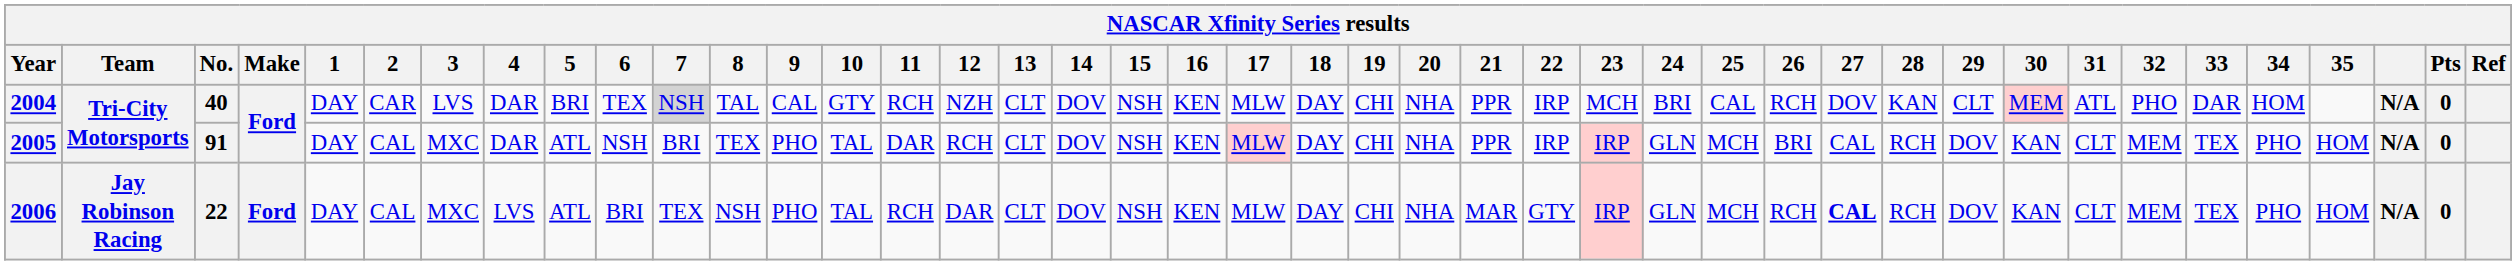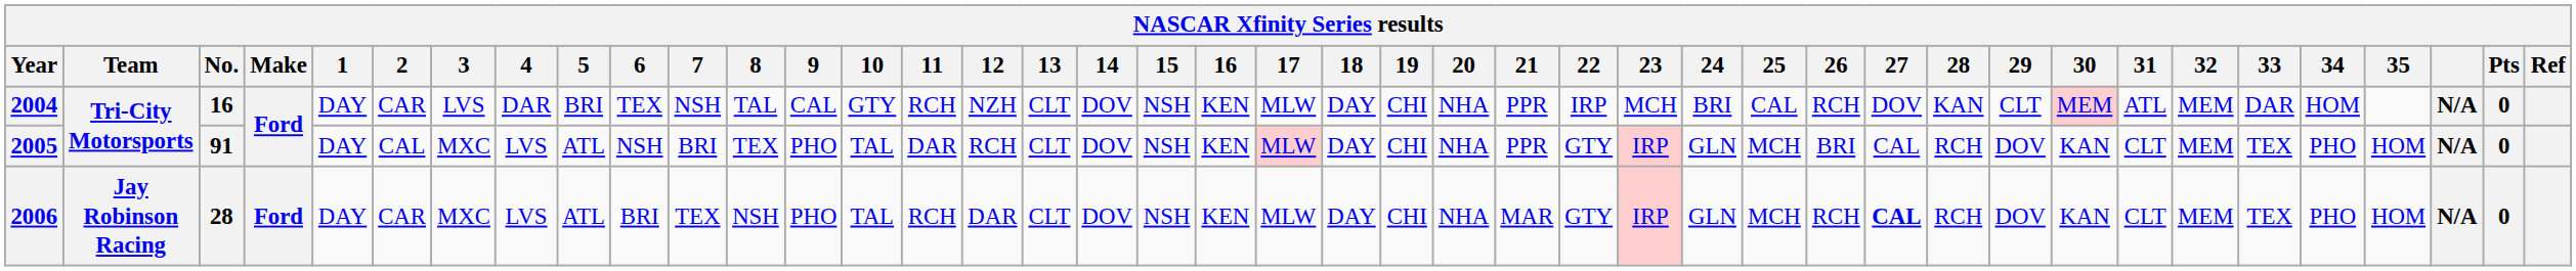2004 | No.: 40 -> 16
2004 | 7: lightgrey background -> no background
2004 | 32: PHO -> MEM
2005 | 4: DAR -> LVS
2005 | 22: IRP -> GTY
2006 | No.: 22 -> 28
2006 | 2: CAL -> CAR
